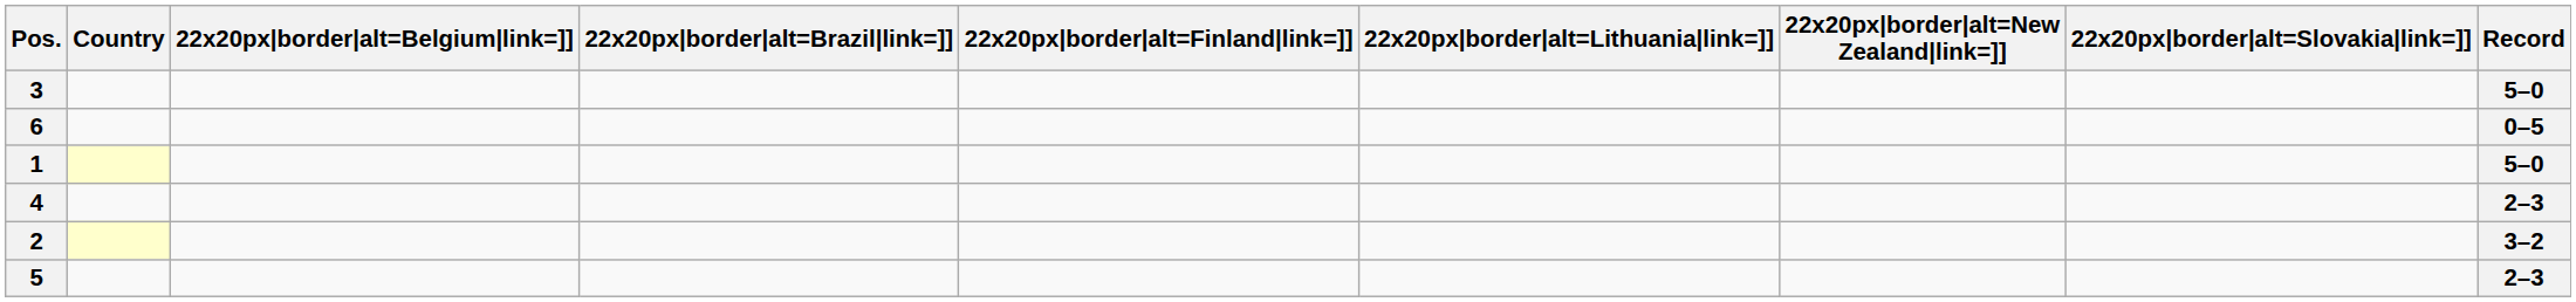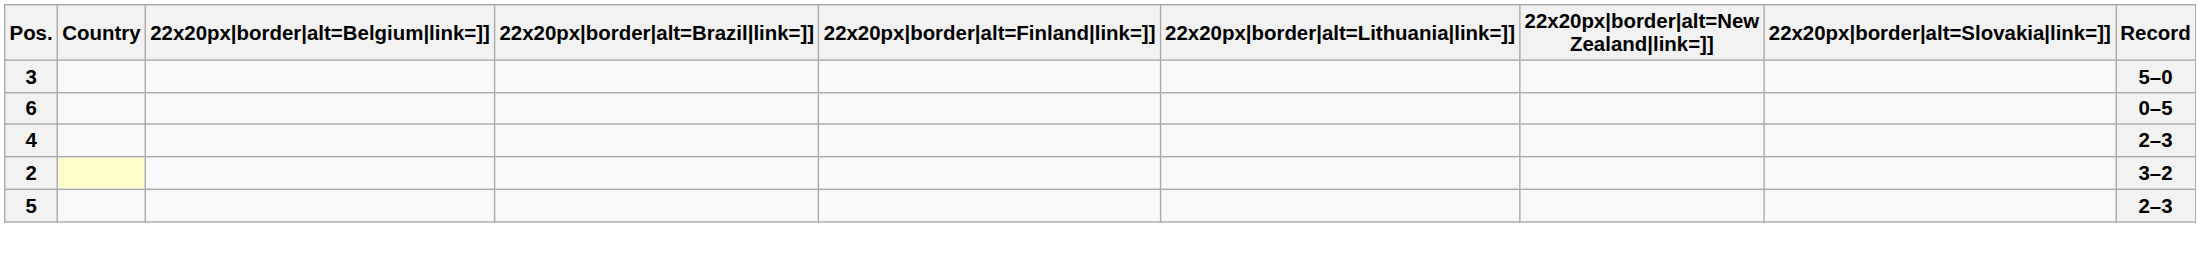- row: 1 | 5–0
